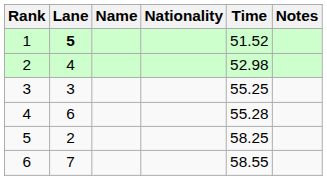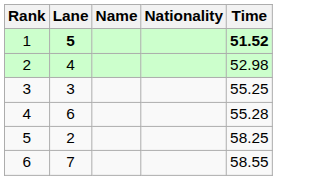- column: Notes
1 | Time: normal -> bold
